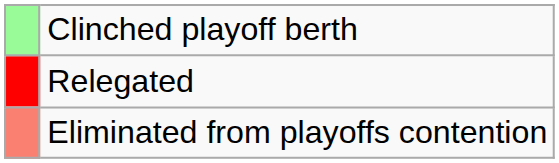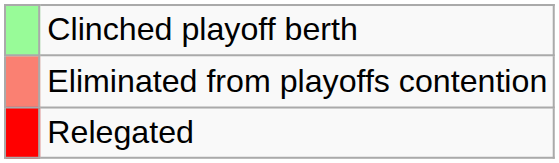rows swapped: Eliminated from playoffs contention <-> Relegated
